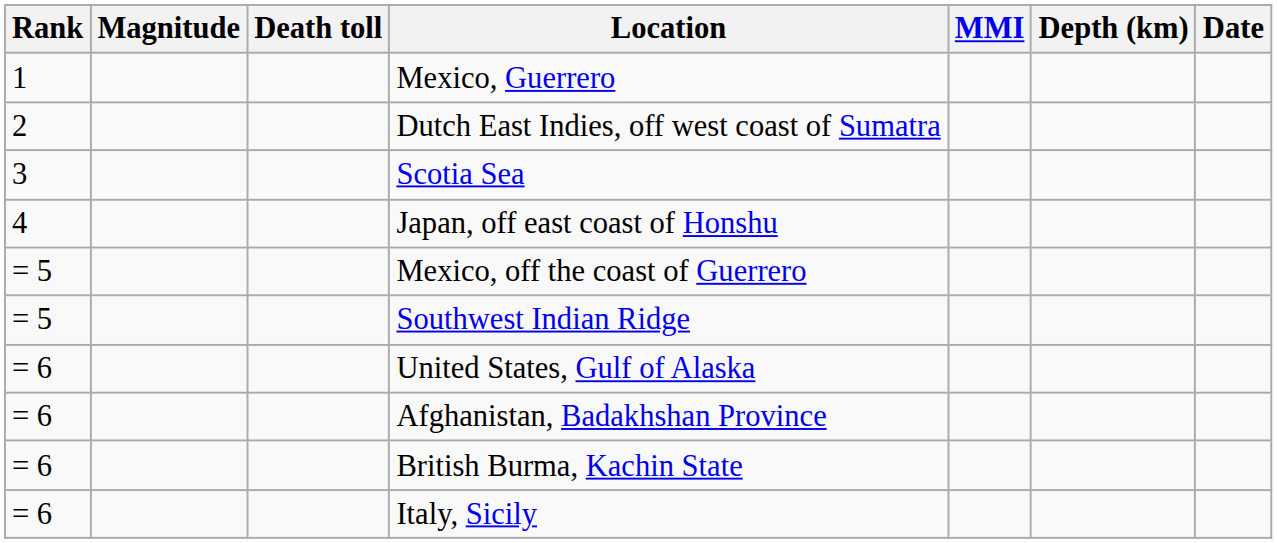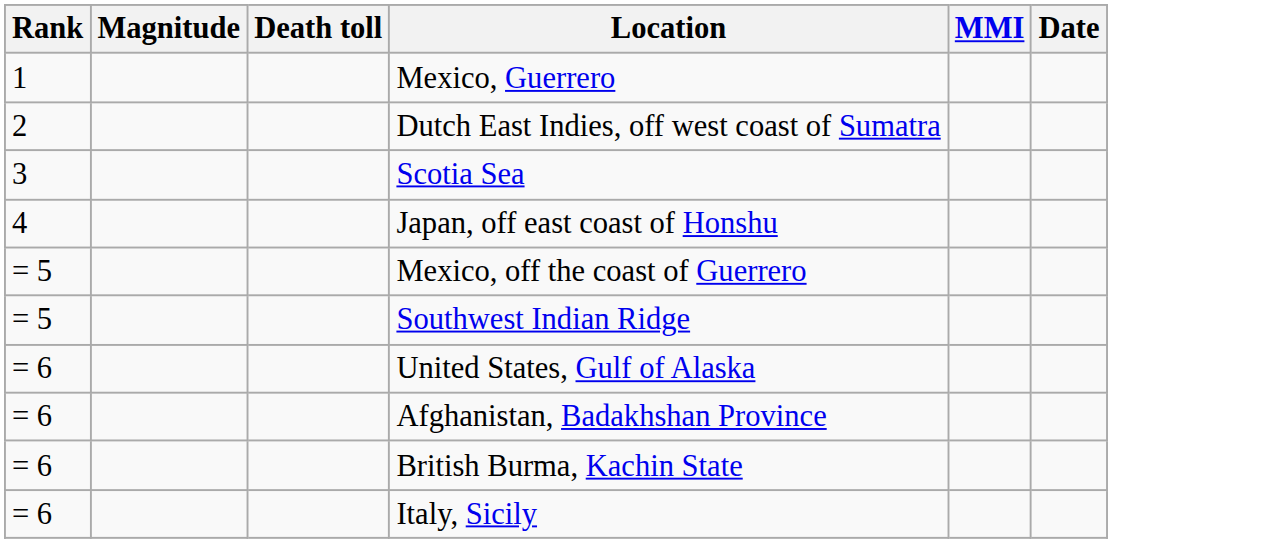- column: Depth (km)
